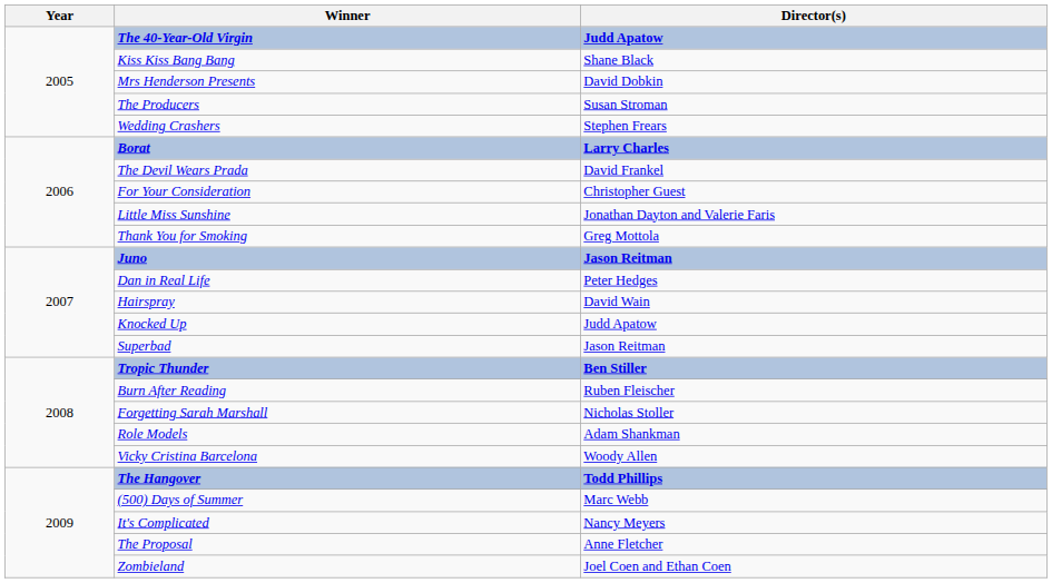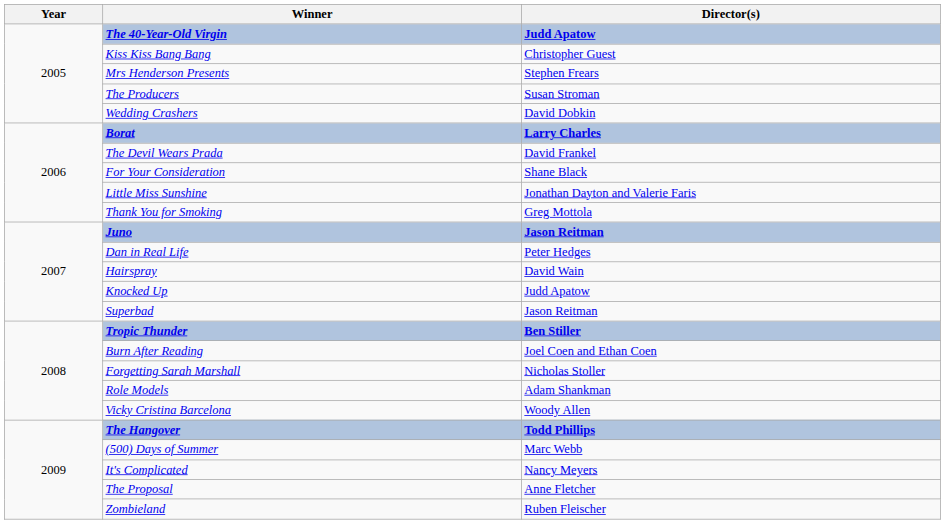Kiss Kiss Bang Bang | Director(s): Shane Black -> Christopher Guest
Mrs Henderson Presents | Director(s): David Dobkin -> Stephen Frears
Wedding Crashers | Director(s): Stephen Frears -> David Dobkin
For Your Consideration | Director(s): Christopher Guest -> Shane Black
Burn After Reading | Director(s): Ruben Fleischer -> Joel Coen and Ethan Coen
Zombieland | Director(s): Joel Coen and Ethan Coen -> Ruben Fleischer
